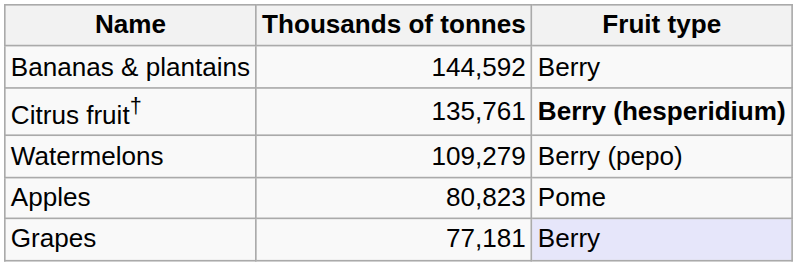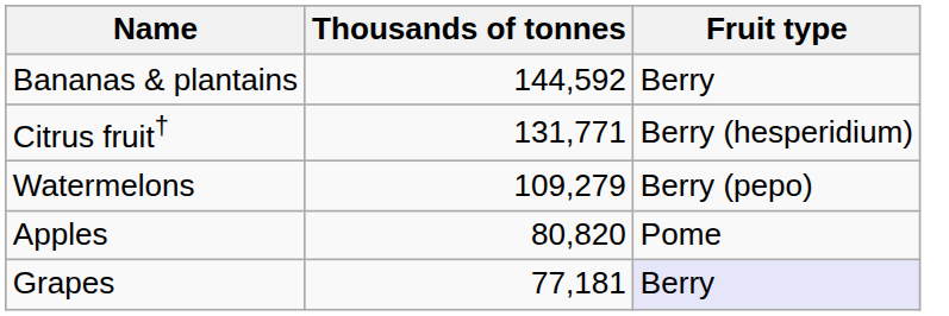Citrus fruit† | Thousands of tonnes: 135,761 -> 131,771
Citrus fruit† | Fruit type: bold -> normal
Apples | Thousands of tonnes: 80,823 -> 80,820
